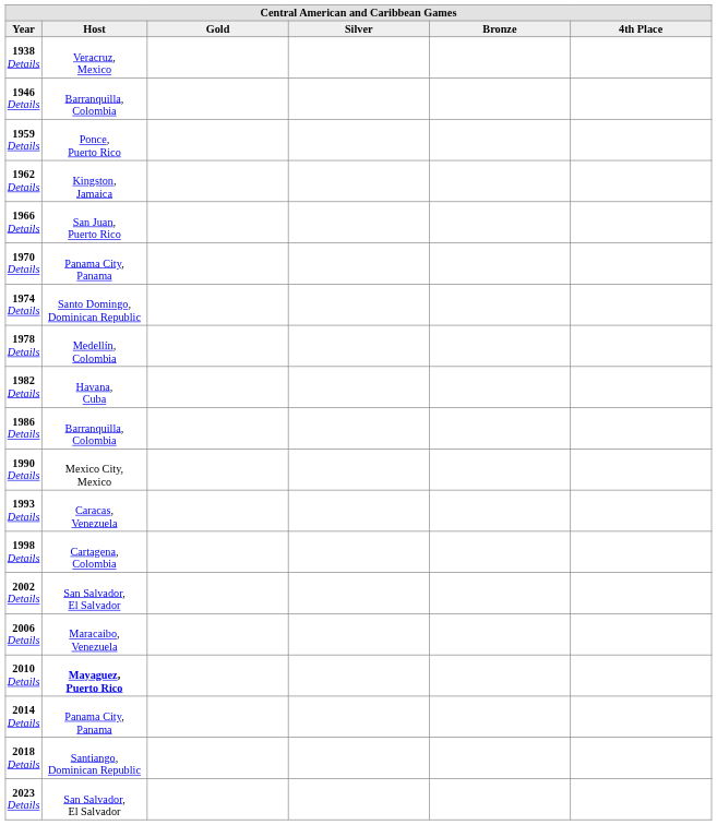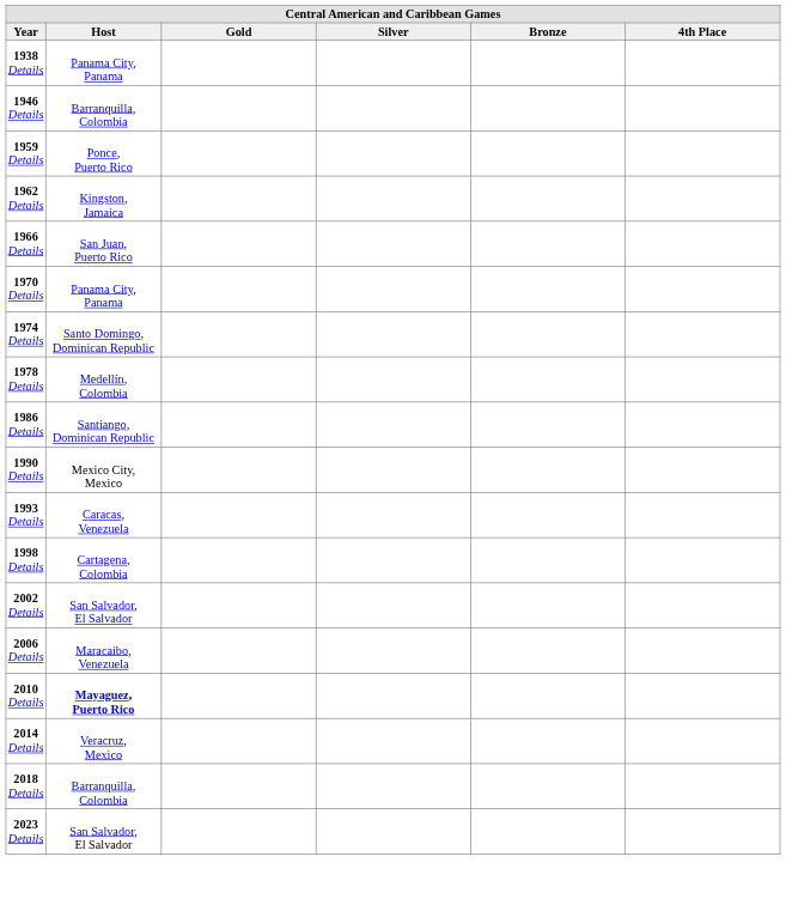1938 Details | Host: Veracruz, Mexico -> Panama City, Panama
- row: 1982 Details | Havana, Cuba
1986 Details | Host: Barranquilla, Colombia -> Santiango, Dominican Republic
2014 Details | Host: Panama City, Panama -> Veracruz, Mexico
2018 Details | Host: Santiango, Dominican Republic -> Barranquilla, Colombia
